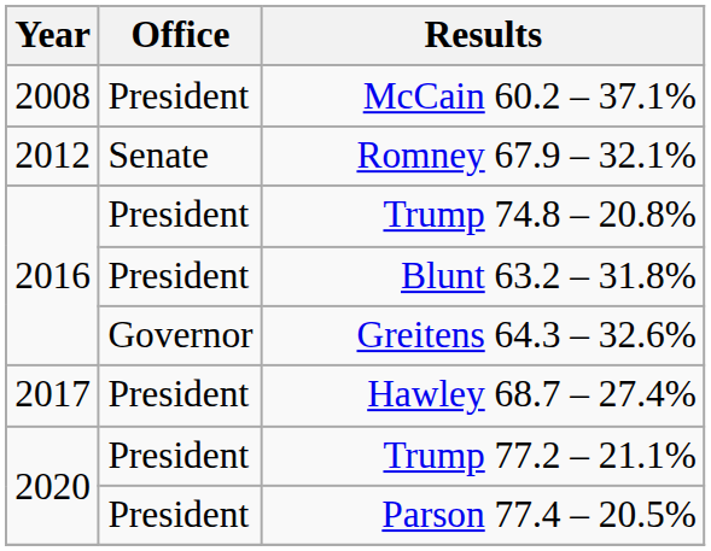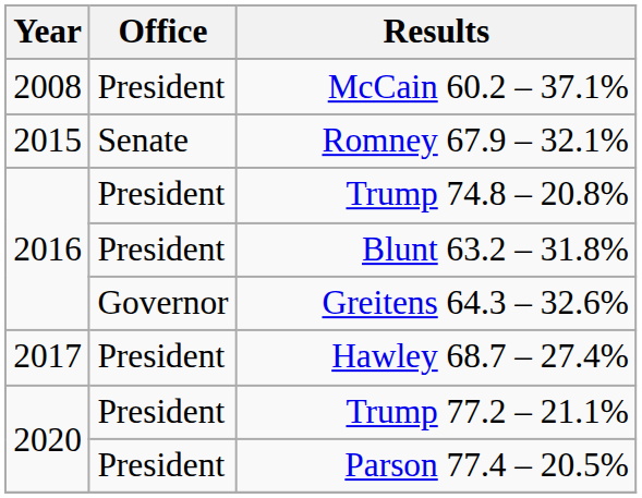Romney 67.9 – 32.1% | Year: 2012 -> 2015
